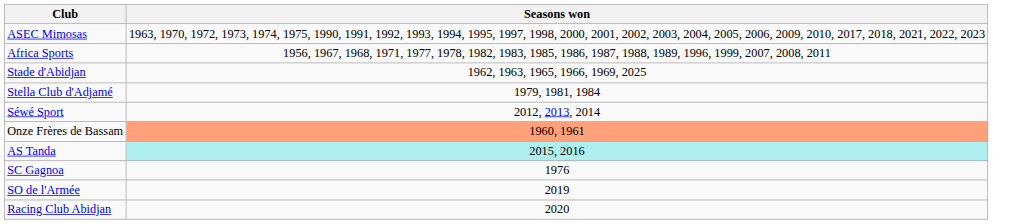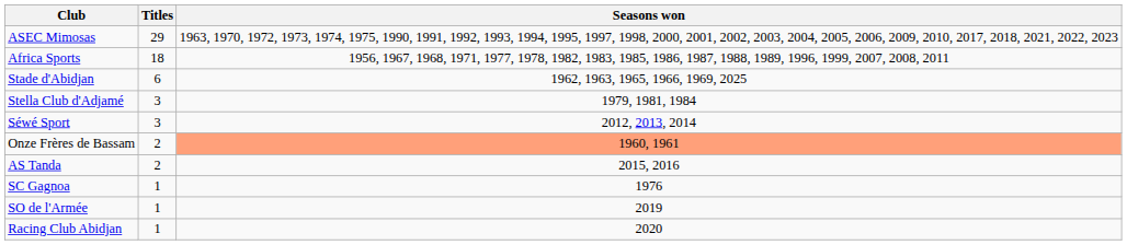+ column: Titles | 29 | 18 | 6 | 3 | 3 | 2 | 2 | 1 | 1 | 1
AS Tanda | Seasons won: paleturquoise background -> no background
